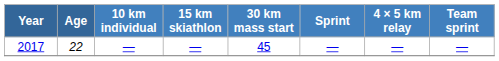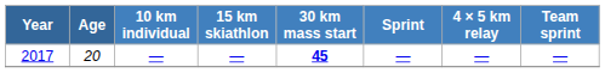2017 | Age: 22 -> 20
2017 | 30 km mass start: normal -> bold
